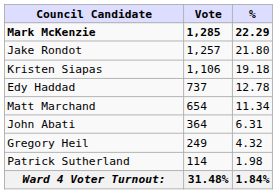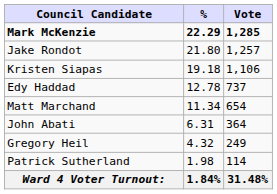columns swapped: Vote <-> %
